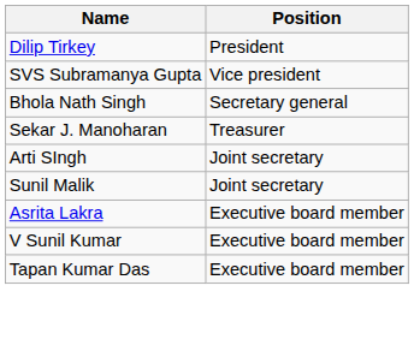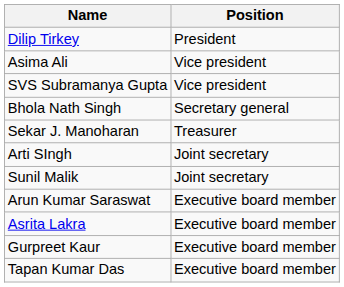+ row: Asima Ali | Vice president
+ row: Arun Kumar Saraswat | Executive board member
+ row: Gurpreet Kaur | Executive board member
- row: V Sunil Kumar | Executive board member
